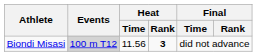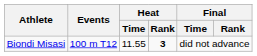Biondi Misasi | Events: lightgrey background -> no background
Biondi Misasi | Heat / Time: 11.56 -> 11.55
